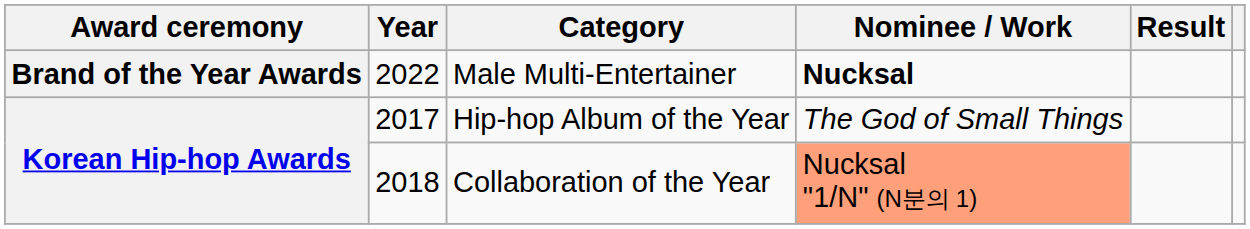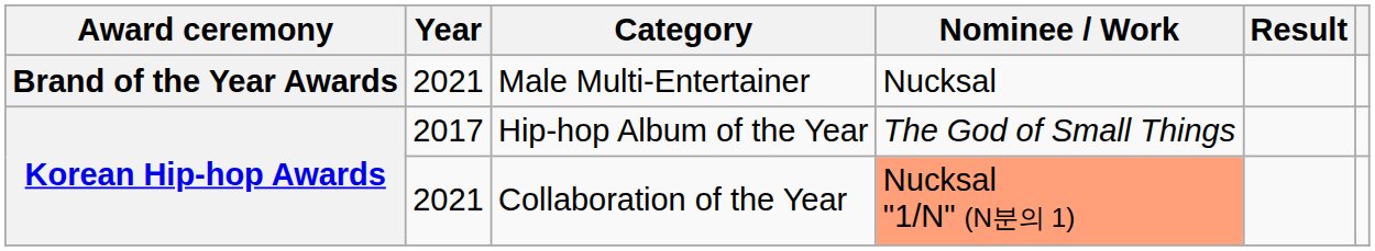Male Multi-Entertainer | Year: 2022 -> 2021
Male Multi-Entertainer | Nominee / Work: bold -> normal
Collaboration of the Year | Year: 2018 -> 2021
